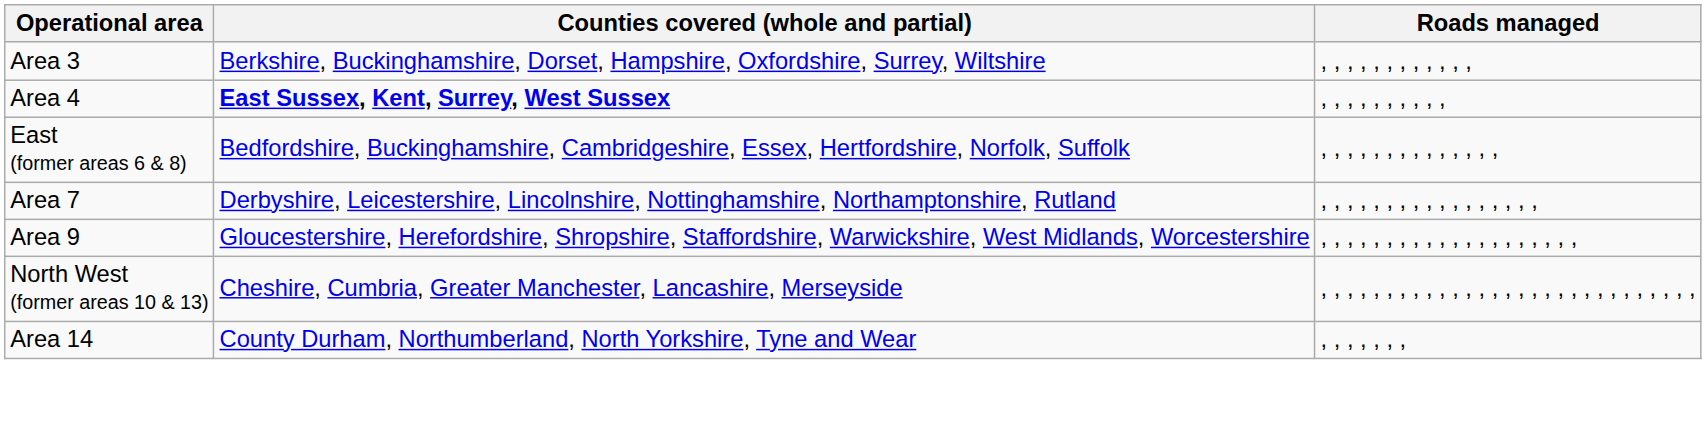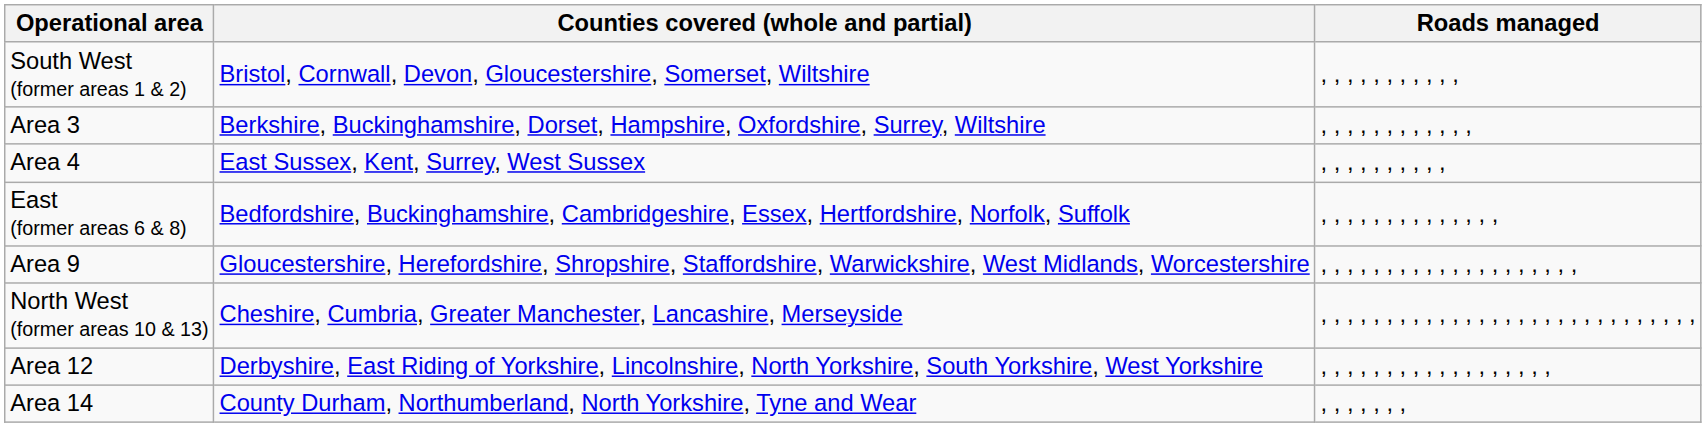+ row: South West (former areas 1 & 2) | Bristol, Cornwall, Devon, Gloucestershire, Somerset, Wiltshire | , , , , , , , , , , ,
Area 4 | Counties covered (whole and partial): bold -> normal
- row: Area 7 | Derbyshire, Leicestershire, Lincolnshire, Nottinghamshire, Northamptonshire, Rutland | , , , , , , , , , , , , , , , , ,
+ row: Area 12 | Derbyshire, East Riding of Yorkshire, Lincolnshire, North Yorkshire, South Yorkshire, West Yorkshire | , , , , , , , , , , , , , , , , , ,
